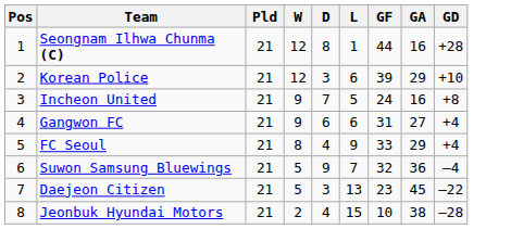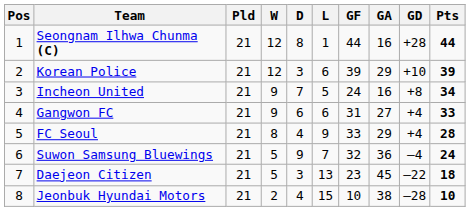+ column: Pts | 44 | 39 | 34 | 33 | 28 | 24 | 18 | 10
